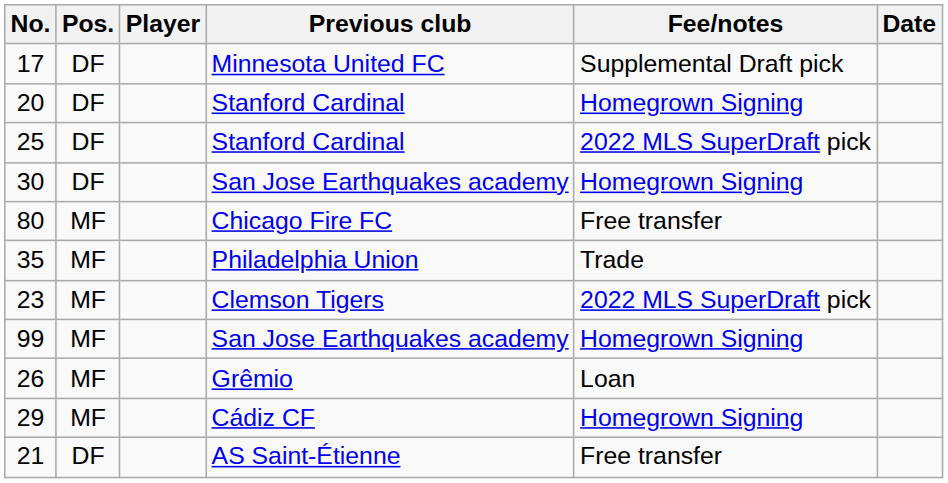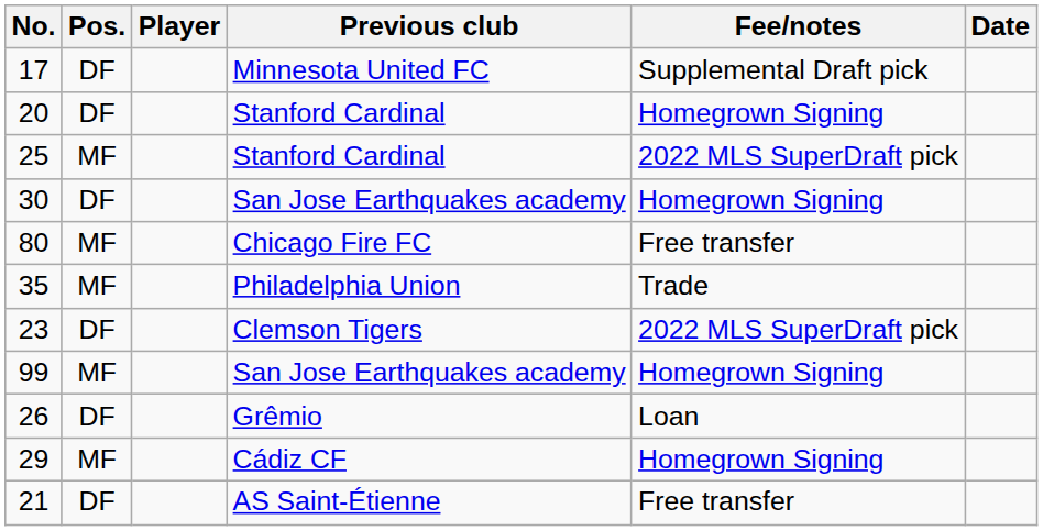25 | Pos.: DF -> MF
23 | Pos.: MF -> DF
26 | Pos.: MF -> DF
